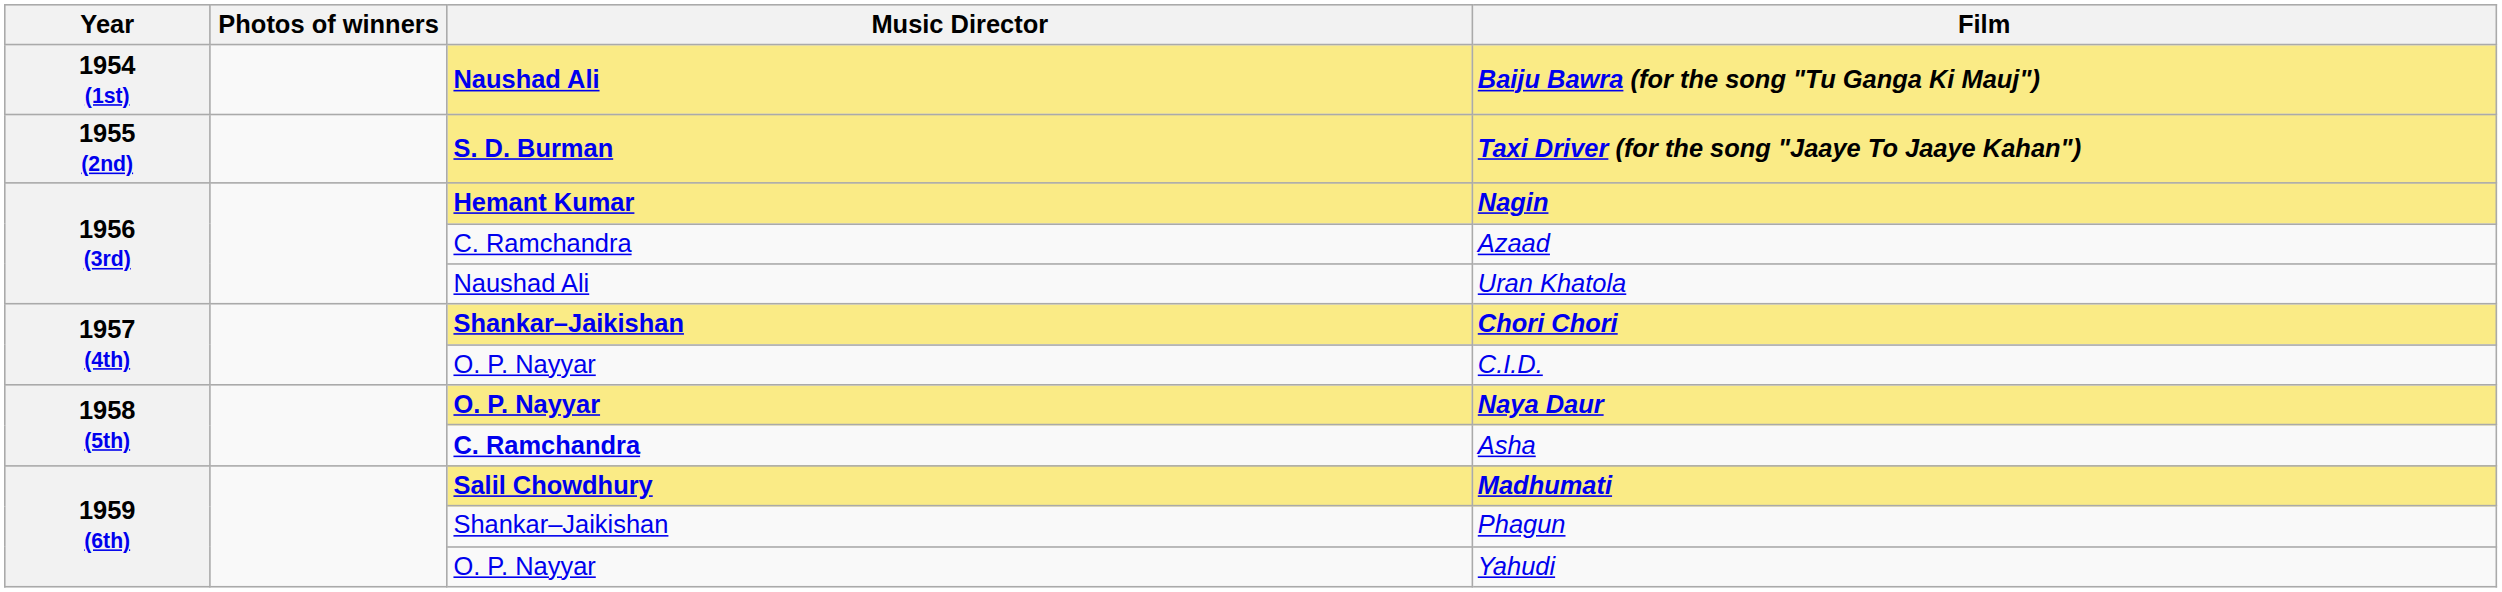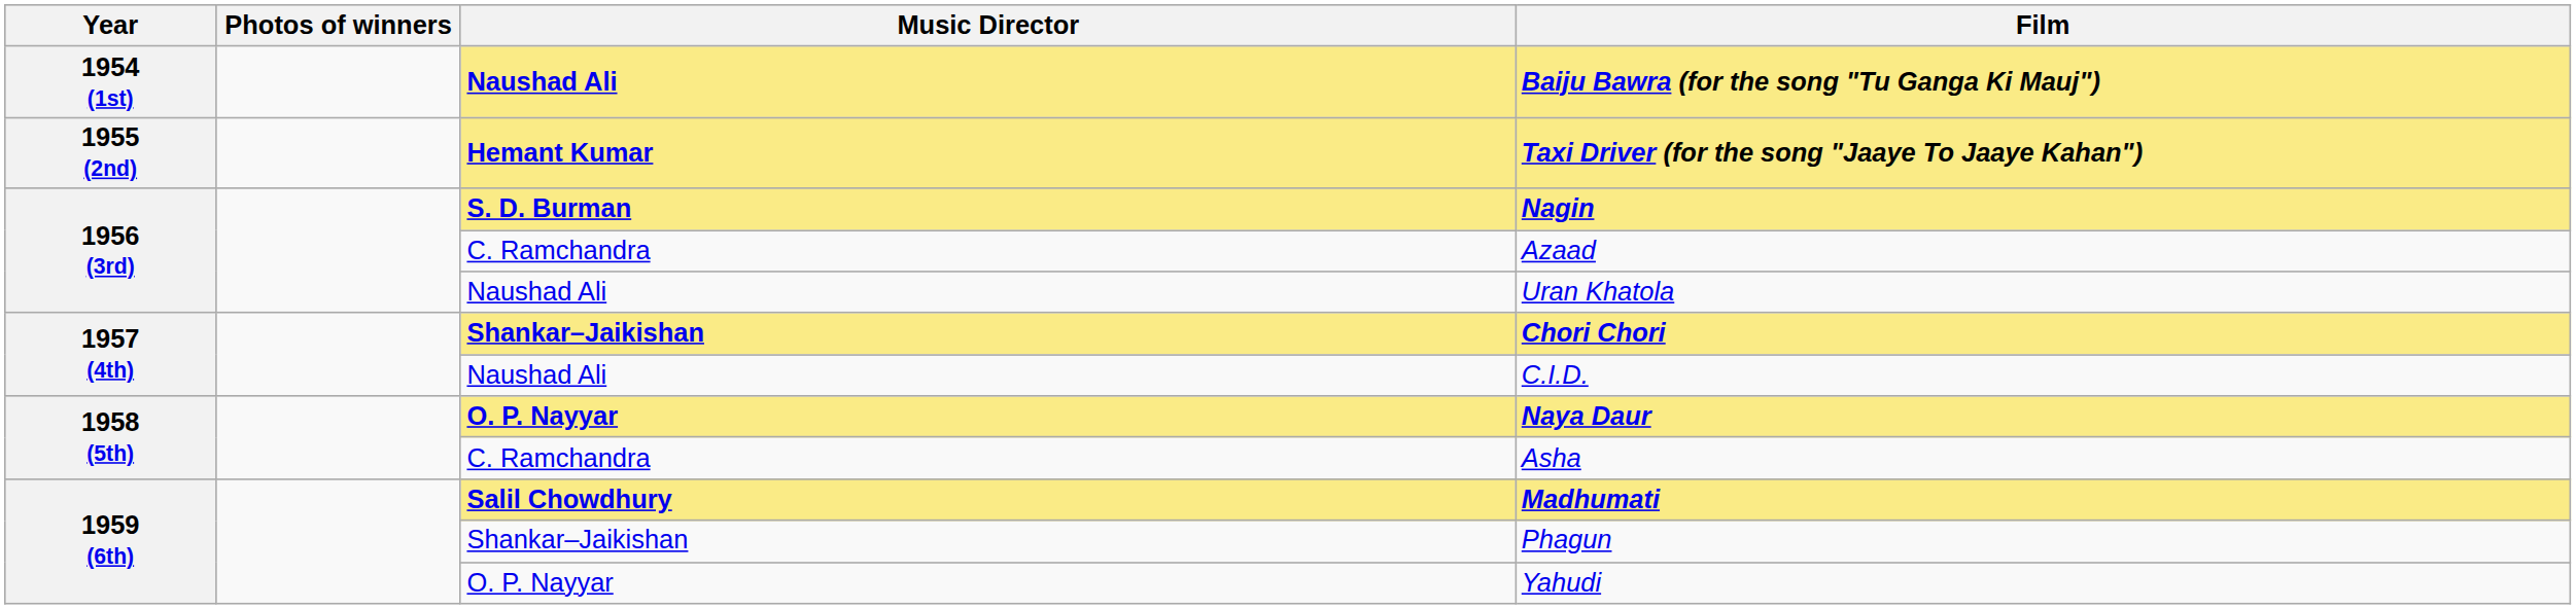Taxi Driver (for the song "Jaaye To Jaaye Kahan") | Music Director: S. D. Burman -> Hemant Kumar
Nagin | Music Director: Hemant Kumar -> S. D. Burman
C.I.D. | Music Director: O. P. Nayyar -> Naushad Ali
Asha | Music Director: bold -> normal
